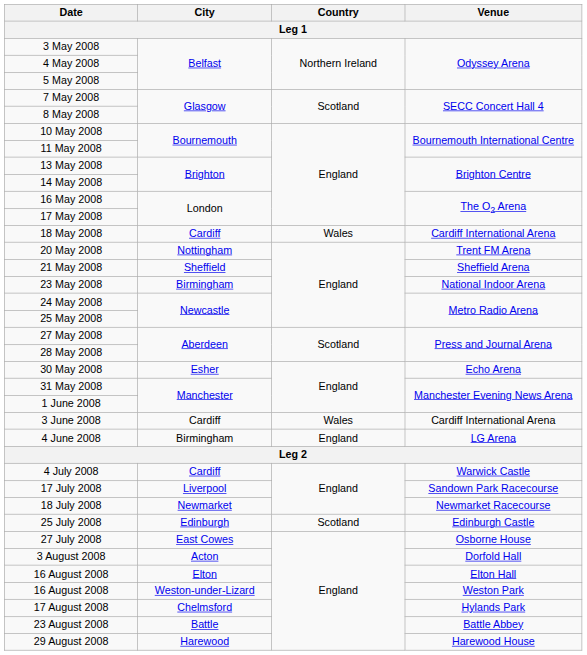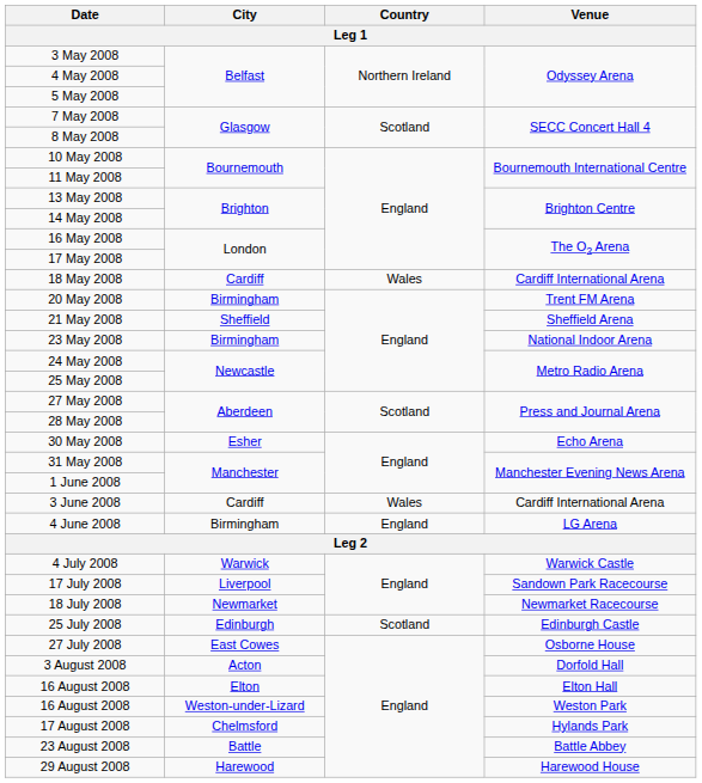20 May 2008 | City / Leg 1: Nottingham -> Birmingham
4 July 2008 | City / Leg 1: Cardiff -> Warwick
